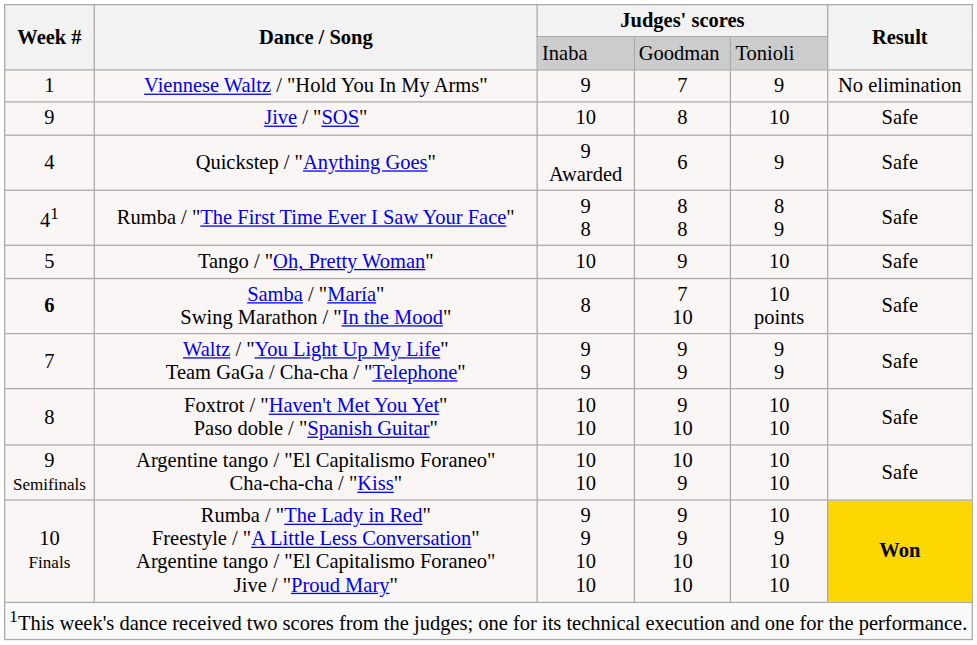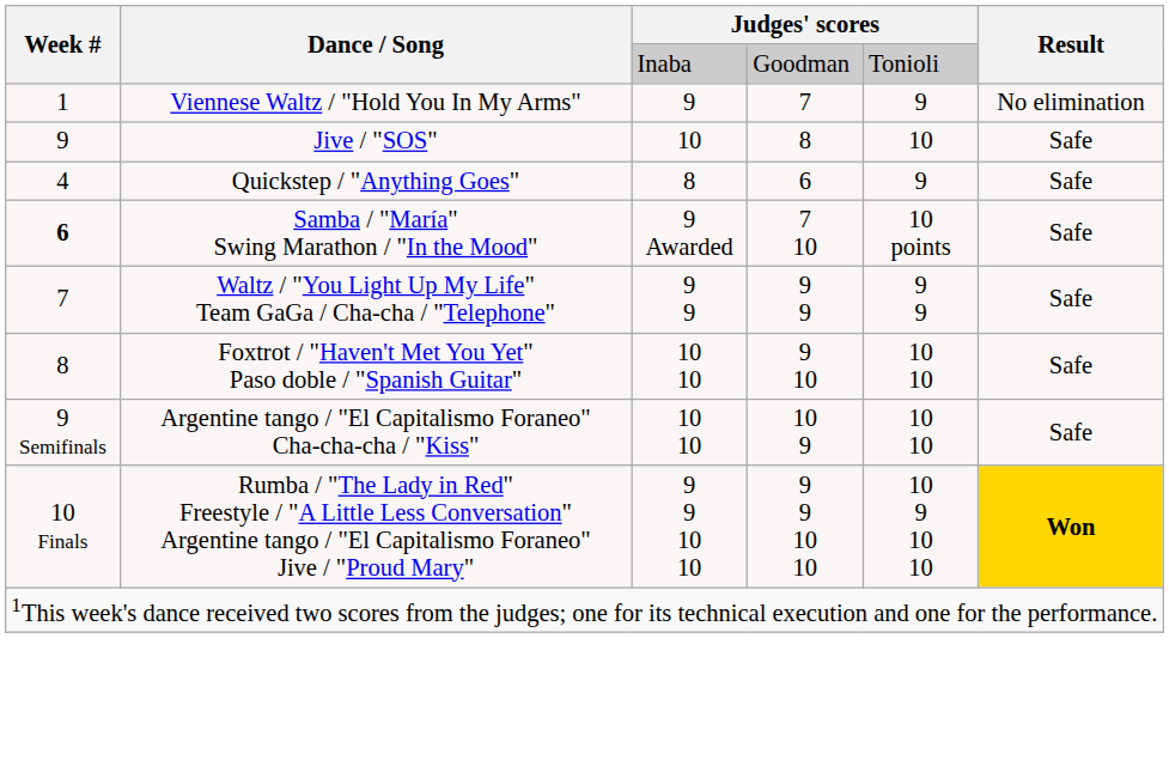Quickstep / "Anything Goes" | column 3: 9 Awarded -> 8
- row: 41 | Rumba / "The First Time Ever I Saw Your Face" | 9 8 | 8 8 | 8 9 | Safe
- row: 5 | Tango / "Oh, Pretty Woman" | 10 | 9 | 10 | Safe
Samba / "María" Swing Marathon / "In the Mood" | column 3: 8 -> 9 Awarded
